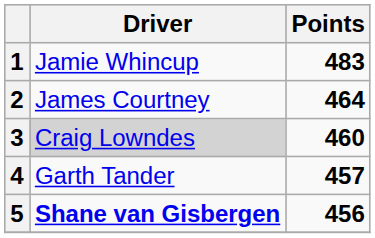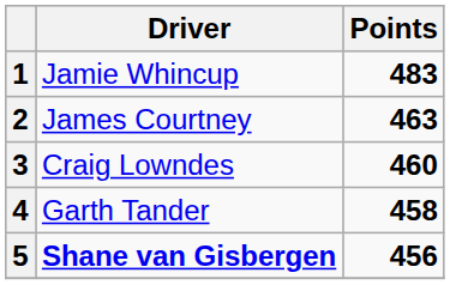2 | Points: 464 -> 463
3 | Driver: lightgrey background -> no background
4 | Points: 457 -> 458
